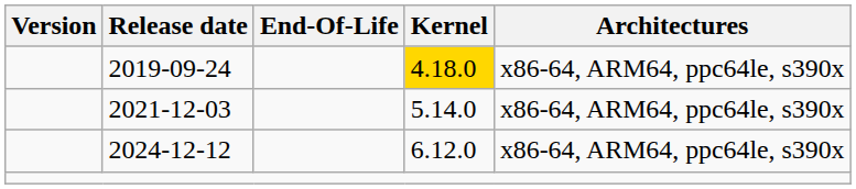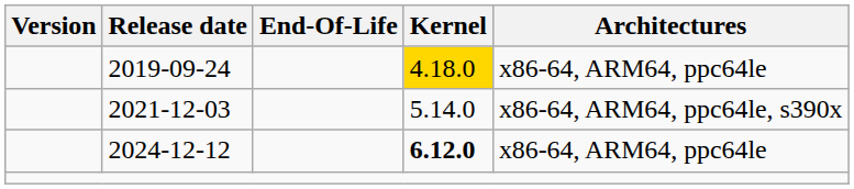2019-09-24 | Architectures: x86-64, ARM64, ppc64le, s390x -> x86-64, ARM64, ppc64le
2024-12-12 | Kernel: normal -> bold
2024-12-12 | Architectures: x86-64, ARM64, ppc64le, s390x -> x86-64, ARM64, ppc64le
